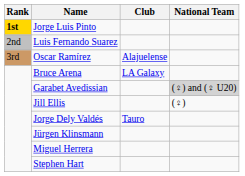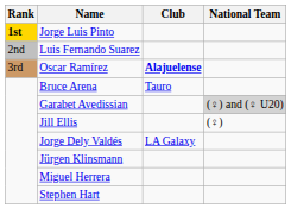Oscar Ramírez | Club: normal -> bold
Bruce Arena | Club: LA Galaxy -> Tauro
Jorge Dely Valdés | Club: Tauro -> LA Galaxy
